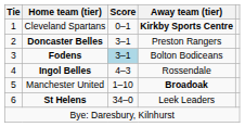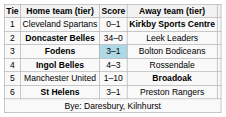Doncaster Belles | Score: 3–1 -> 34–0
Doncaster Belles | Away team (tier): Preston Rangers -> Leek Leaders
St Helens | Score: 34–0 -> 3–1
St Helens | Away team (tier): Leek Leaders -> Preston Rangers
